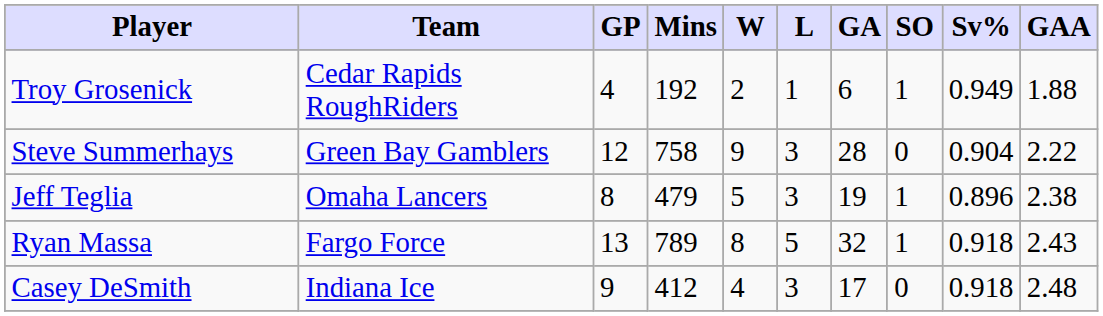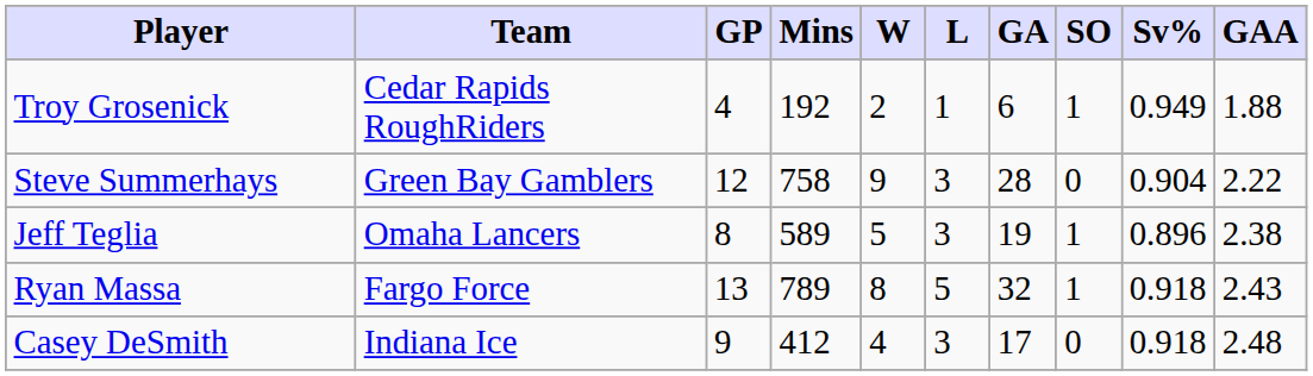Jeff Teglia | Mins: 479 -> 589
